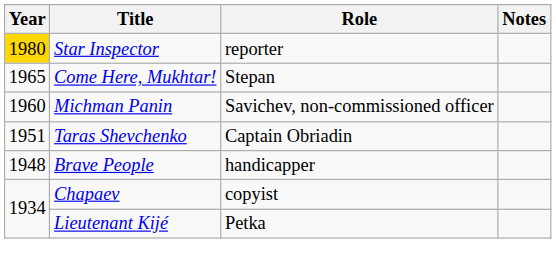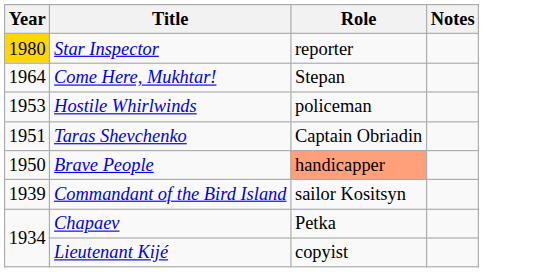Come Here, Mukhtar! | Year: 1965 -> 1964
- row: 1960 | Michman Panin | Savichev, non-commissioned officer
+ row: 1953 | Hostile Whirlwinds | policeman
Brave People | Year: 1948 -> 1950
Brave People | Role: no background -> lightsalmon background
+ row: 1939 | Commandant of the Bird Island | sailor Kositsyn
Chapaev | Role: copyist -> Petka
Lieutenant Kijé | Role: Petka -> copyist
